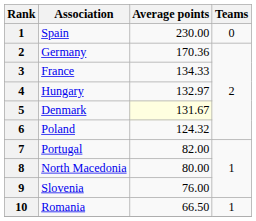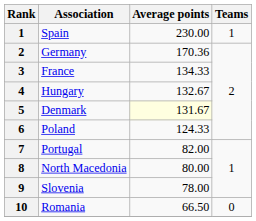Spain | Teams: 0 -> 1
Hungary | Average points: 132.97 -> 132.67
Poland | Average points: 124.32 -> 124.33
Slovenia | Average points: 76.00 -> 78.00
Romania | Teams: 1 -> 0
